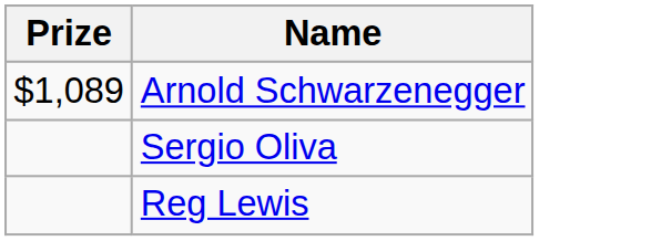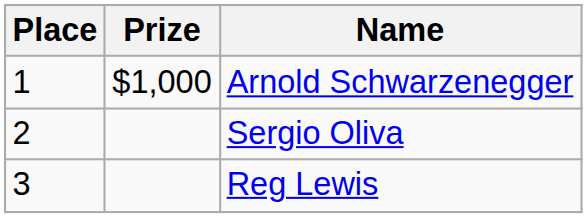+ column: Place | 1 | 2 | 3
Arnold Schwarzenegger | Prize: $1,089 -> $1,000
